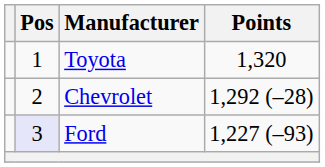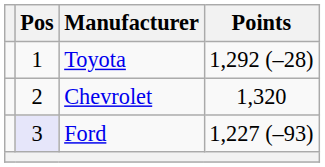Toyota | Points: 1,320 -> 1,292 (–28)
Chevrolet | Points: 1,292 (–28) -> 1,320
